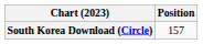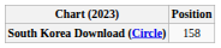South Korea Download (Circle) | Position: 157 -> 158
